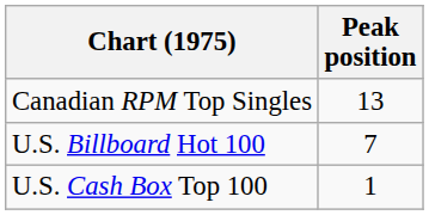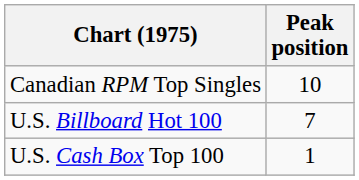Canadian RPM Top Singles | Peak position: 13 -> 10
